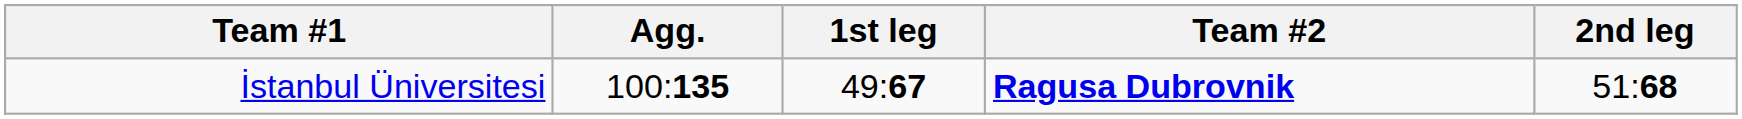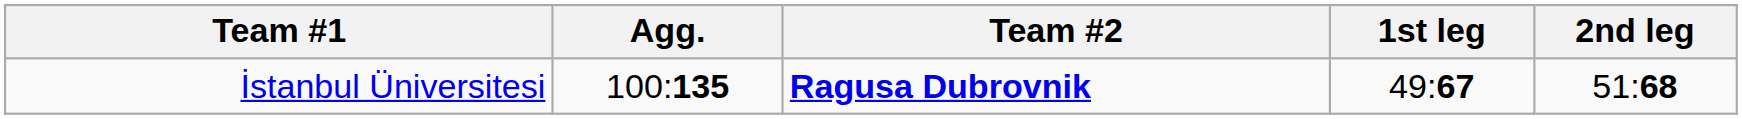columns swapped: Team #2 <-> 1st leg
